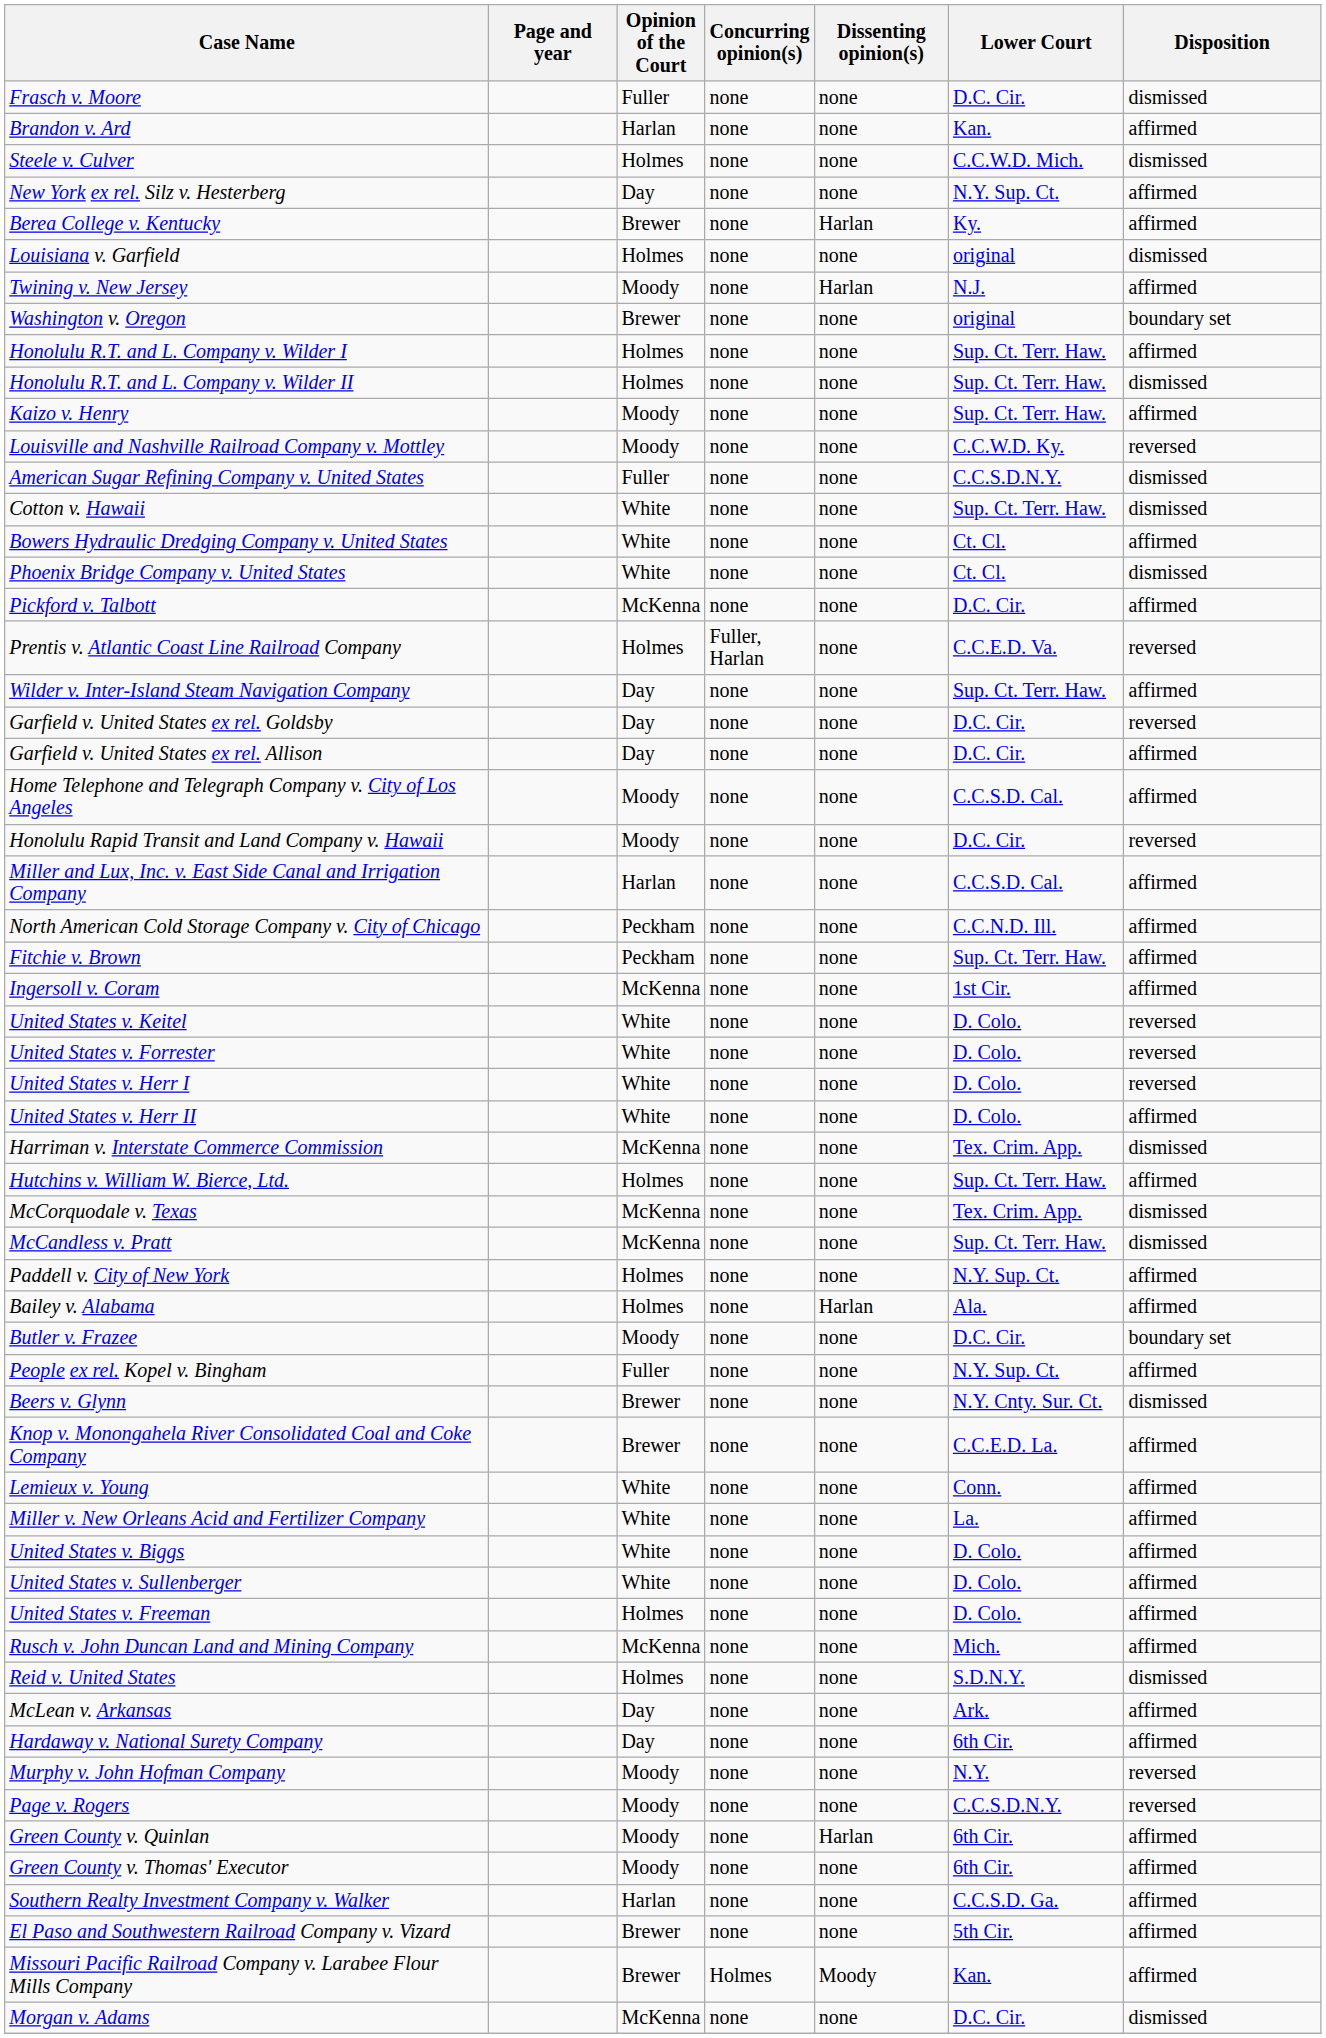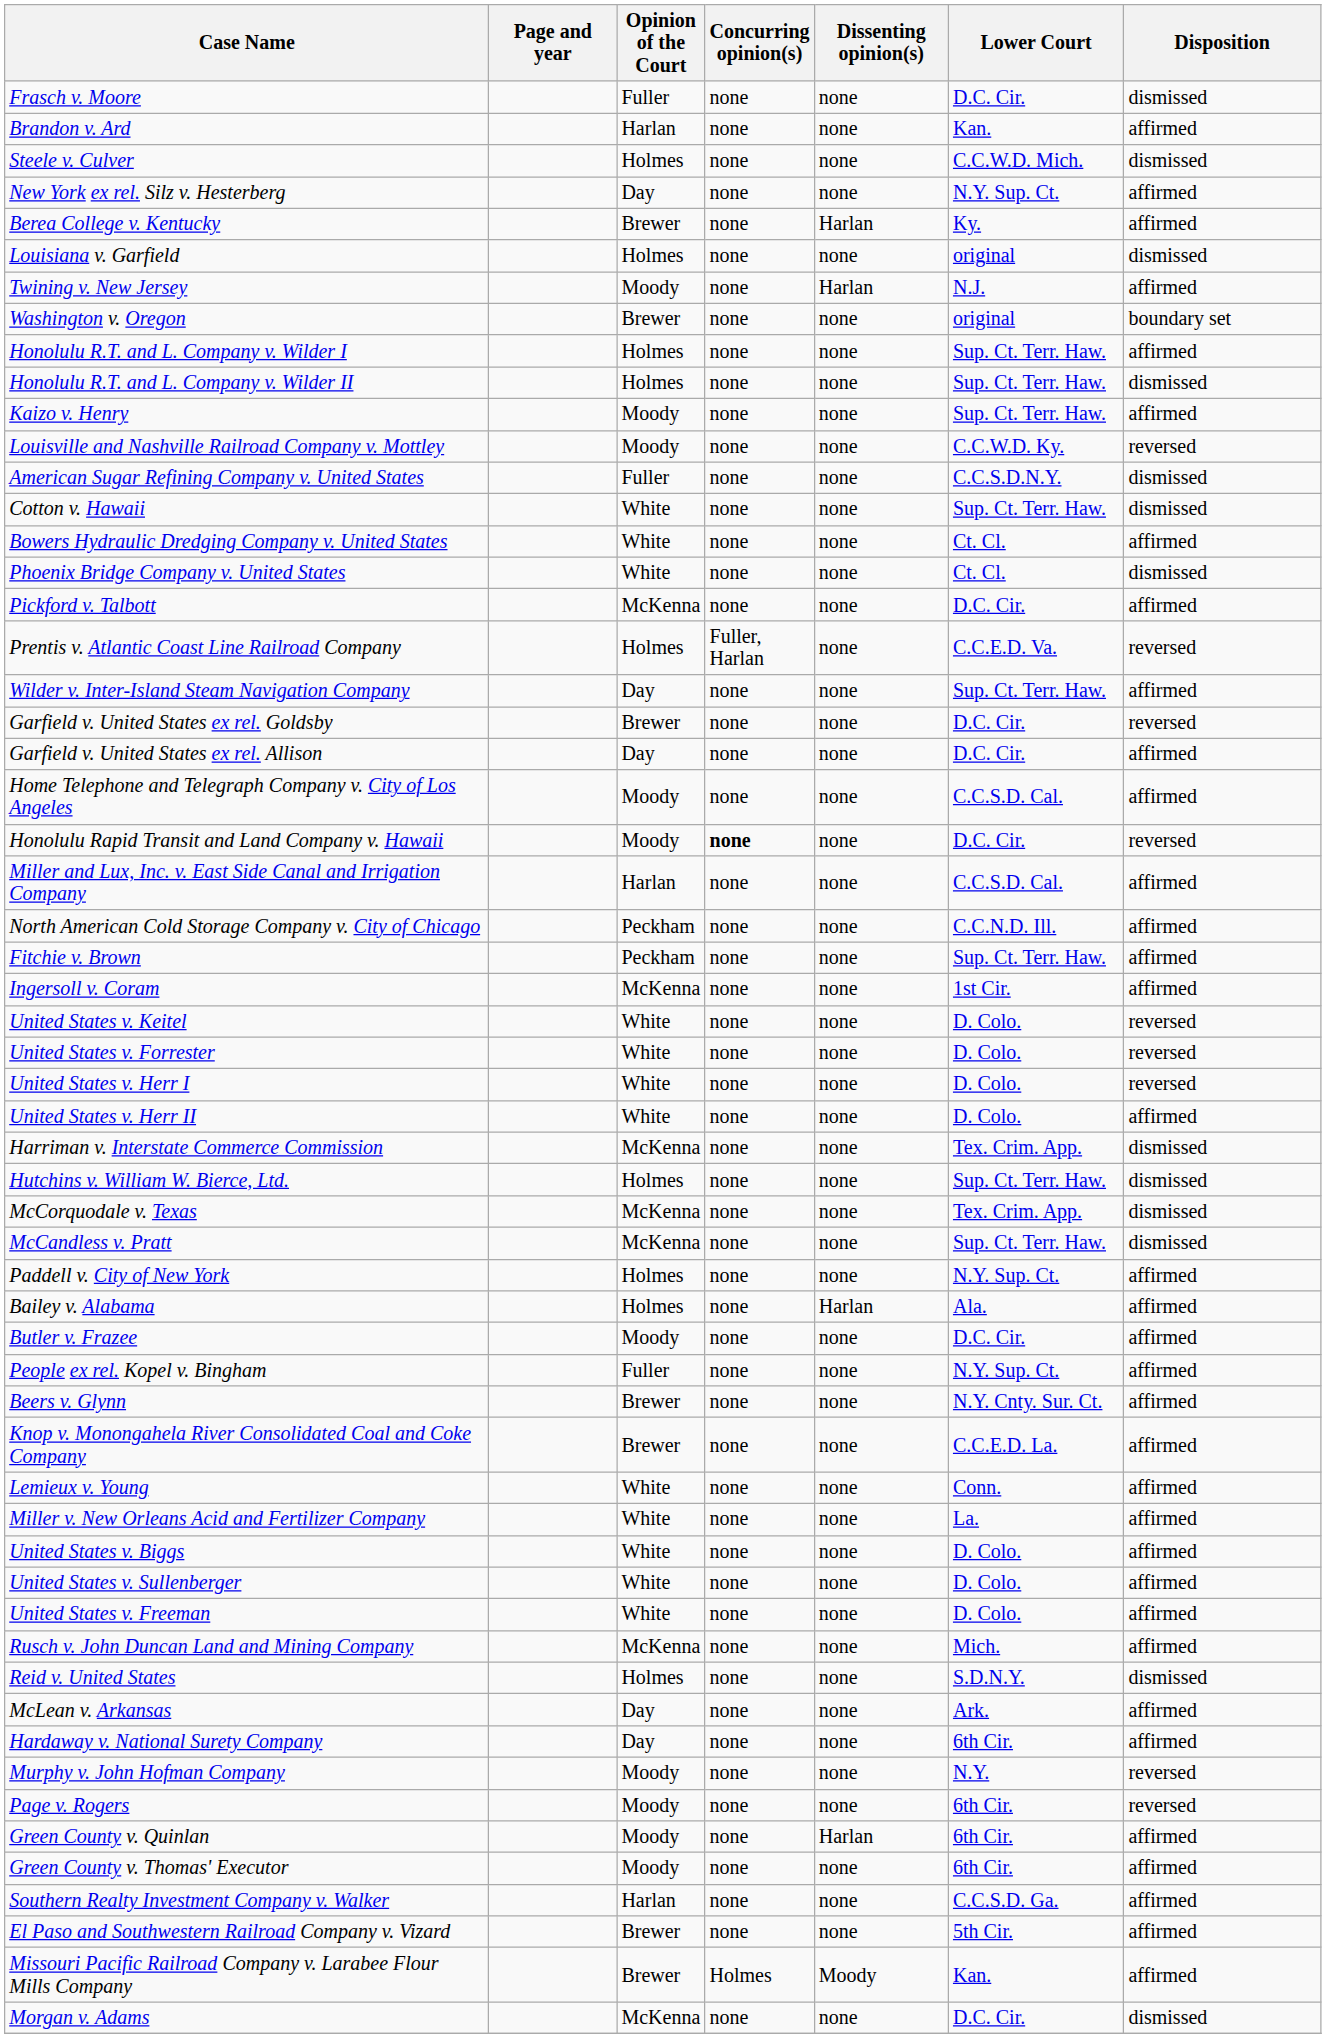Garfield v. United States ex rel. Goldsby | Opinion of the Court: Day -> Brewer
Honolulu Rapid Transit and Land Company v. Hawaii | Concurring opinion(s): normal -> bold
Hutchins v. William W. Bierce, Ltd. | Disposition: affirmed -> dismissed
Butler v. Frazee | Disposition: boundary set -> affirmed
Beers v. Glynn | Disposition: dismissed -> affirmed
United States v. Freeman | Opinion of the Court: Holmes -> White
Page v. Rogers | Lower Court: C.C.S.D.N.Y. -> 6th Cir.
